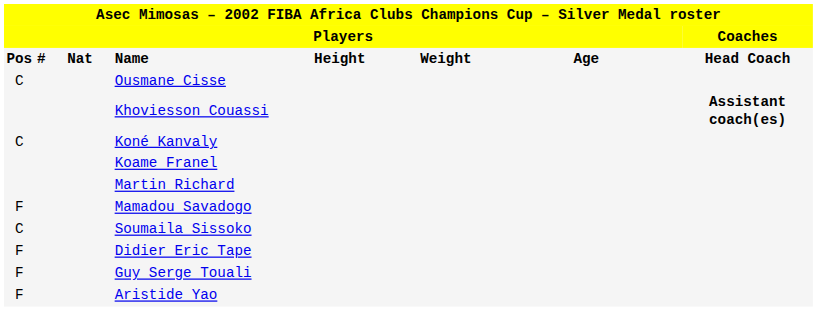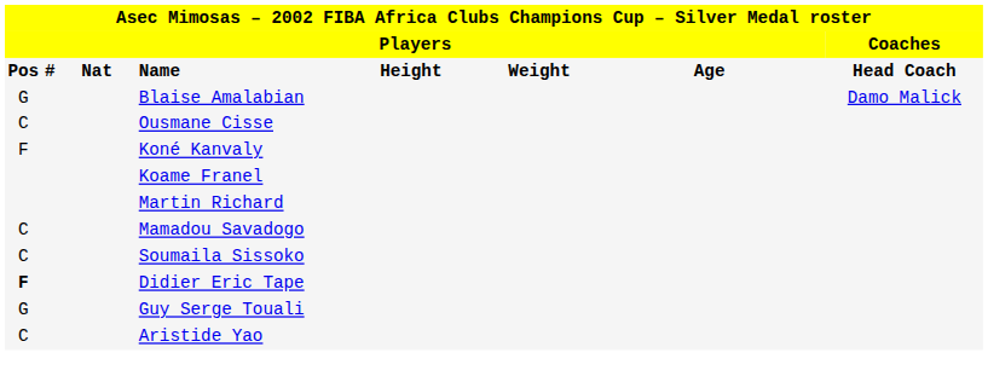+ row: G | Blaise Amalabian | Damo Malick
- row: Khoviesson Couassi | Assistant coach(es)
Koné Kanvaly | column 1: C -> F
Mamadou Savadogo | column 1: F -> C
Didier Eric Tape | column 1: normal -> bold
Guy Serge Touali | column 1: F -> G
Aristide Yao | column 1: F -> C
